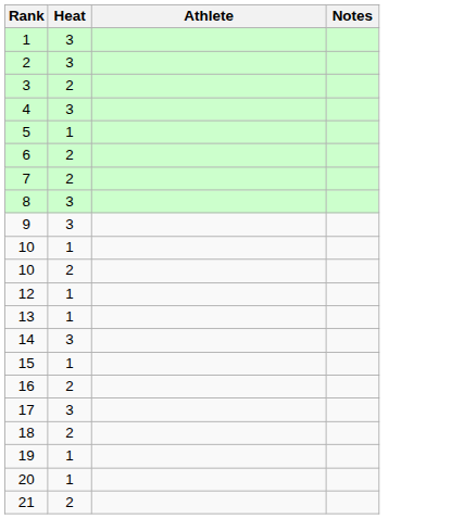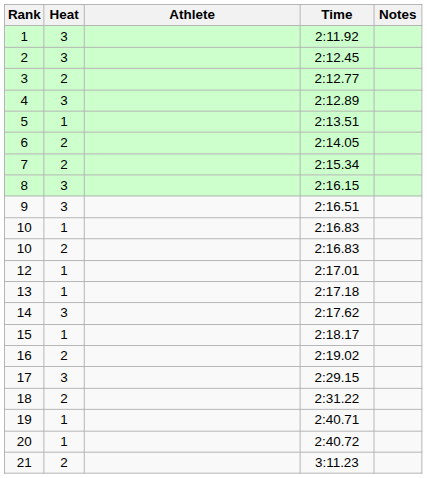+ column: Time | 2:11.92 | 2:12.45 | 2:12.77 | 2:12.89 | 2:13.51 | 2:14.05 | 2:15.34 | 2:16.15 | 2:16.51 | 2:16.83 | 2:16.83 | 2:17.01 | 2:17.18 | 2:17.62 | 2:18.17 | 2:19.02 | 2:29.15 | 2:31.22 | 2:40.71 | 2:40.72 | 3:11.23
